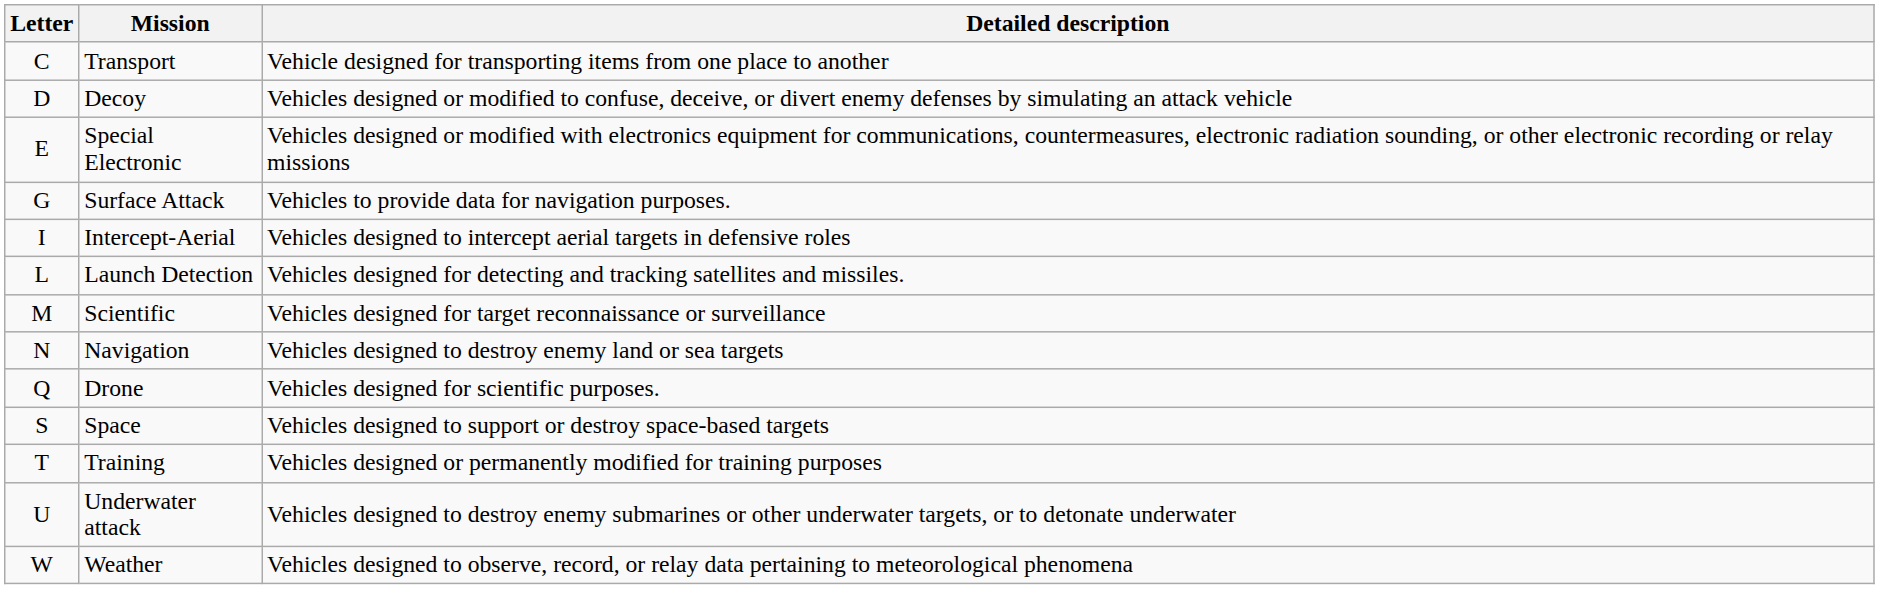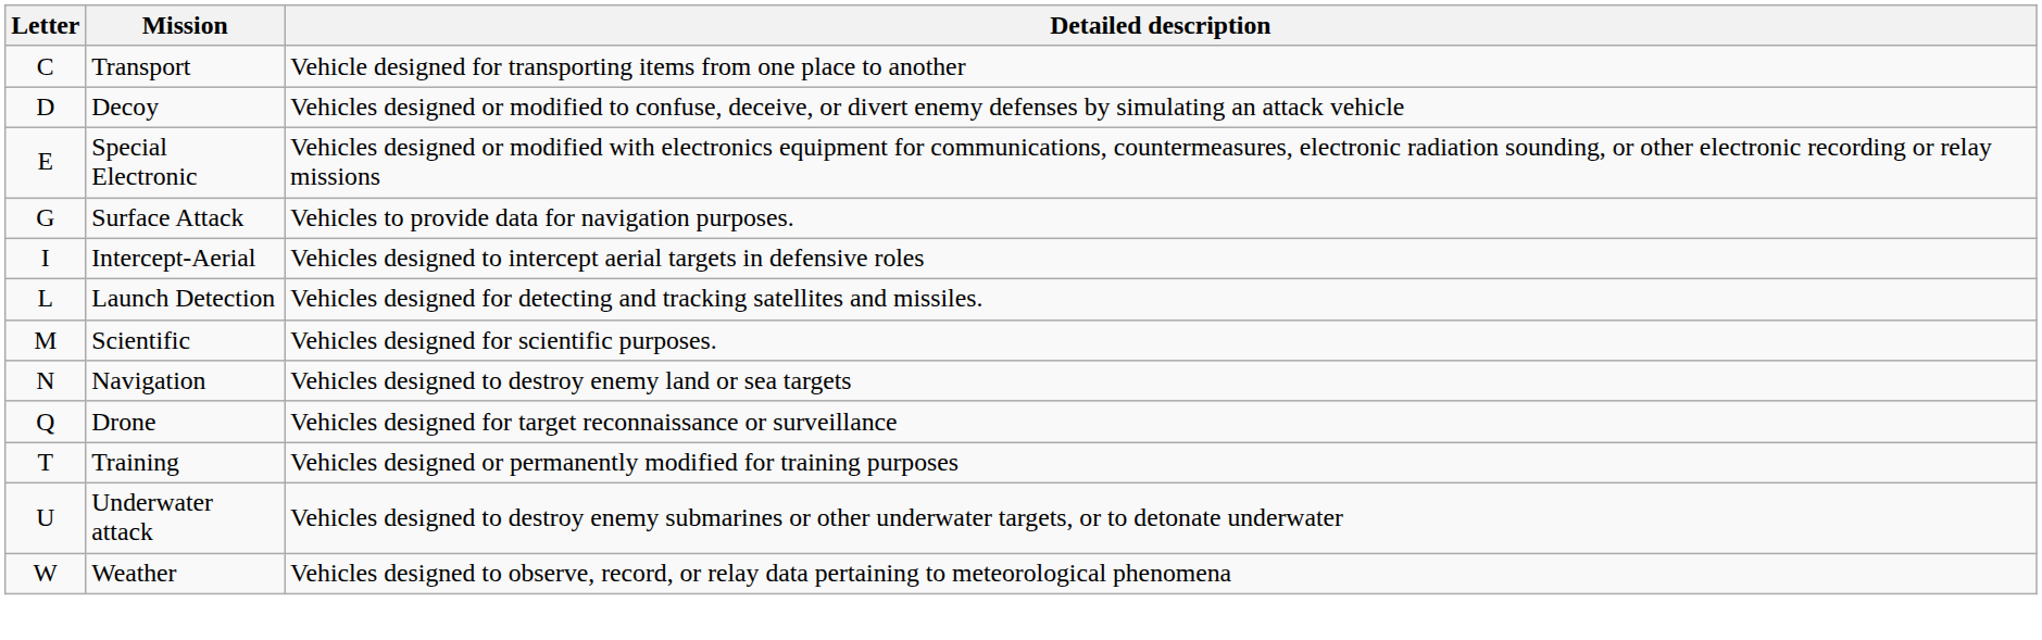Scientific | Detailed description: Vehicles designed for target reconnaissance or surveillance -> Vehicles designed for scientific purposes.
Drone | Detailed description: Vehicles designed for scientific purposes. -> Vehicles designed for target reconnaissance or surveillance
- row: S | Space | Vehicles designed to support or destroy space-based targets
